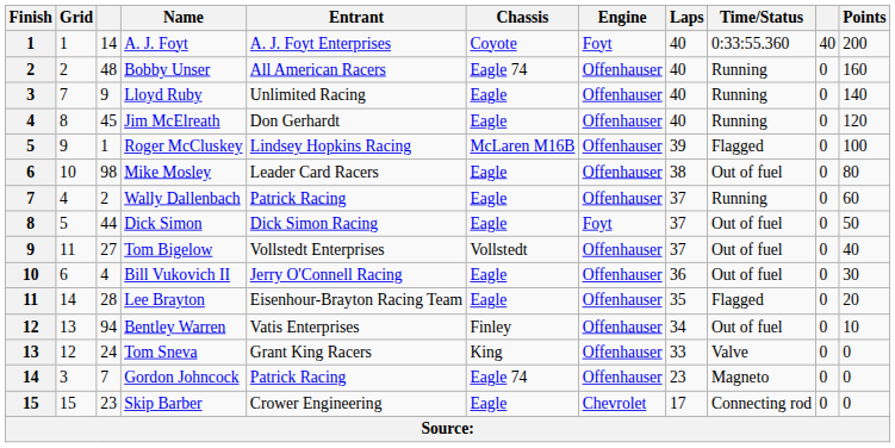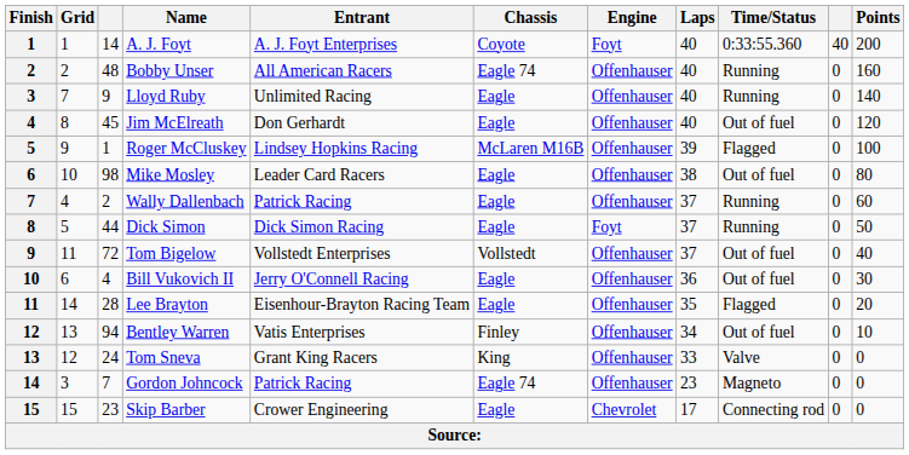Jim McElreath | Time/Status: Running -> Out of fuel
Dick Simon | Time/Status: Out of fuel -> Running
Tom Bigelow | column 3: 27 -> 72
